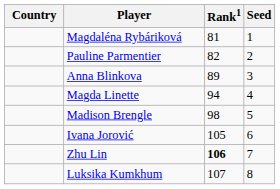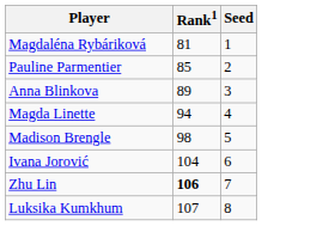- column: Country
Pauline Parmentier | Rank1: 82 -> 85
Ivana Jorović | Rank1: 105 -> 104
